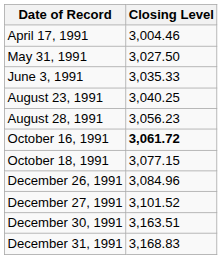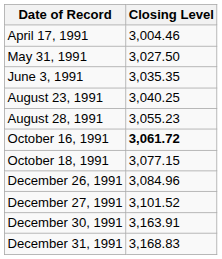June 3, 1991 | Closing Level: 3,035.33 -> 3,035.35
August 28, 1991 | Closing Level: 3,056.23 -> 3,055.23
December 30, 1991 | Closing Level: 3,163.51 -> 3,163.91
